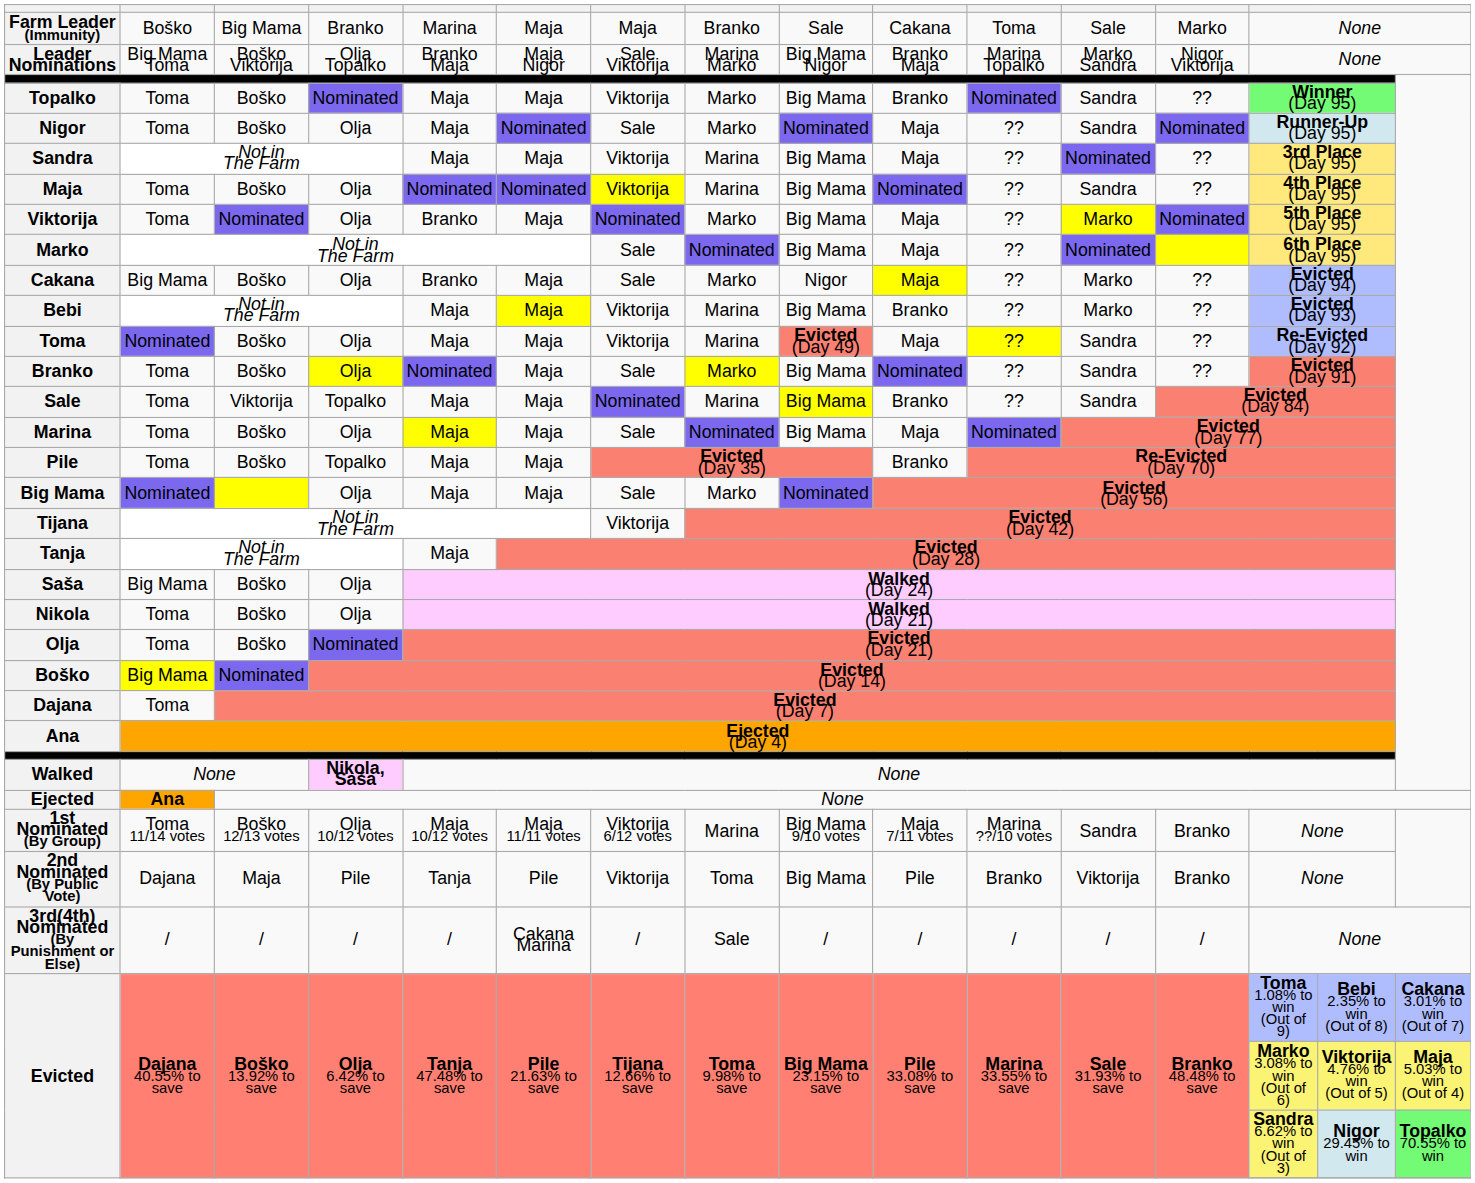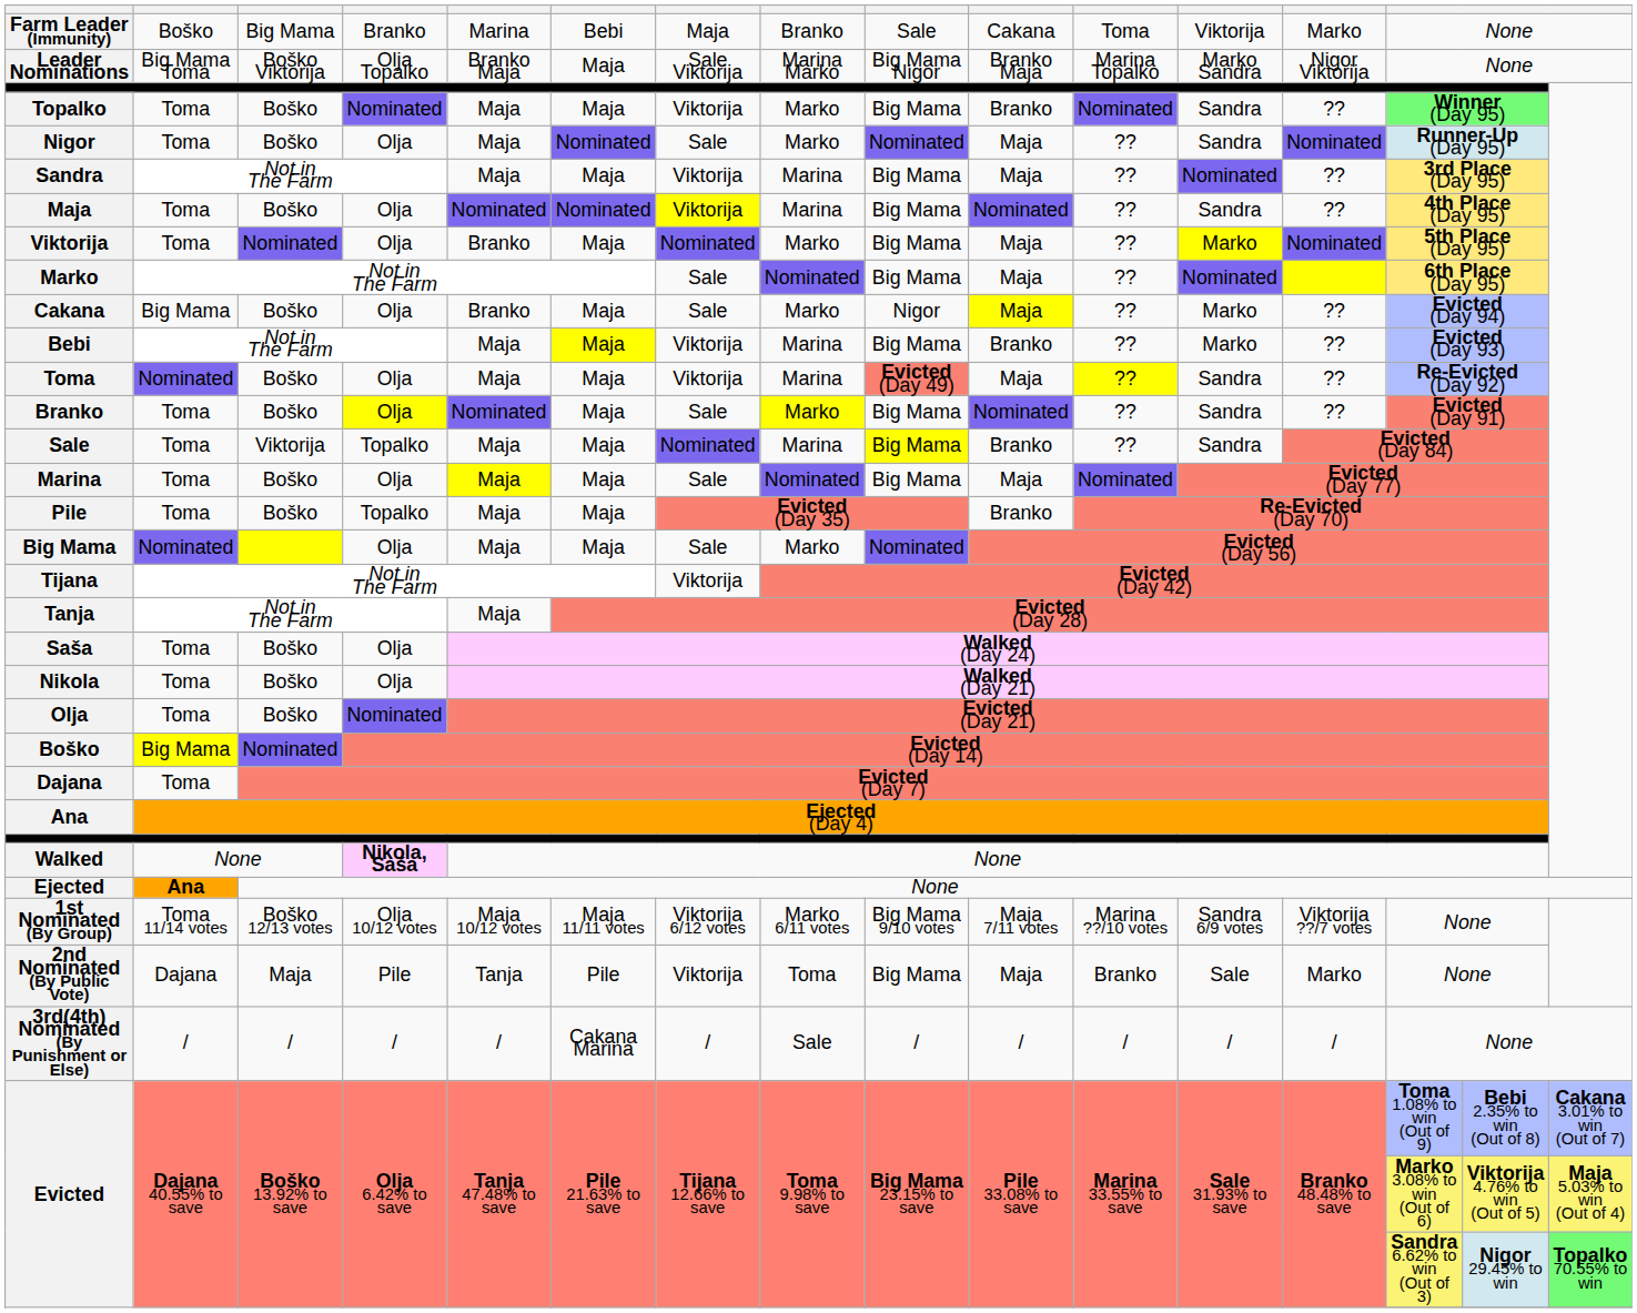Farm Leader (Immunity) | column 6: Maja -> Bebi
Farm Leader (Immunity) | column 12: Sale -> Viktorija
Leader Nominations | column 6: Maja Nigor -> Maja
Saša | column 2: Big Mama -> Toma
1st Nominated (By Group) | column 8: Marina -> Marko 6/11 votes
1st Nominated (By Group) | column 12: Sandra -> Sandra 6/9 votes
1st Nominated (By Group) | column 13: Branko -> Viktorija ??/7 votes
2nd Nominated (By Public Vote) | column 10: Pile -> Maja
2nd Nominated (By Public Vote) | column 12: Viktorija -> Sale
2nd Nominated (By Public Vote) | column 13: Branko -> Marko
